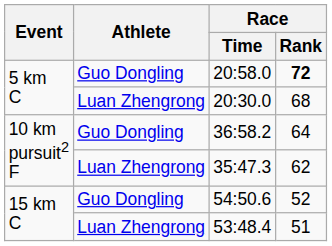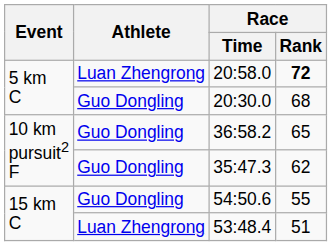20:58.0 | Athlete: Guo Dongling -> Luan Zhengrong
20:30.0 | Athlete: Luan Zhengrong -> Guo Dongling
36:58.2 | Race / Rank: 64 -> 65
35:47.3 | Athlete: Luan Zhengrong -> Guo Dongling
54:50.6 | Race / Rank: 52 -> 55
